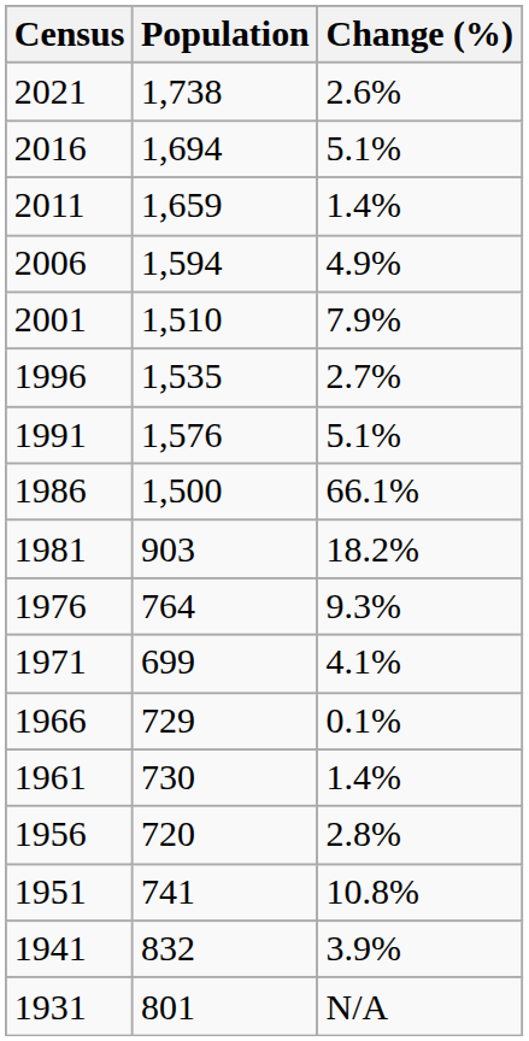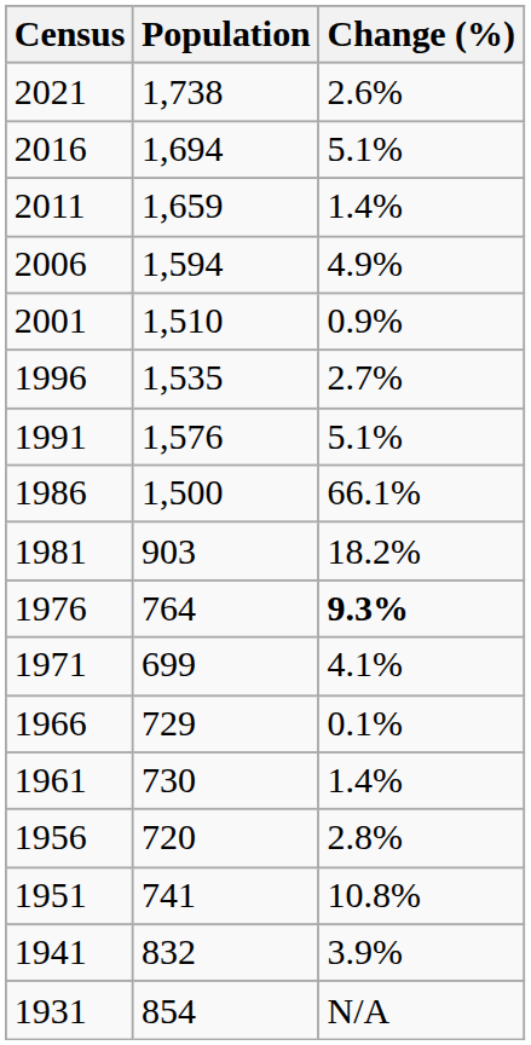2001 | Change (%): 7.9% -> 0.9%
1976 | Change (%): normal -> bold
1931 | Population: 801 -> 854
